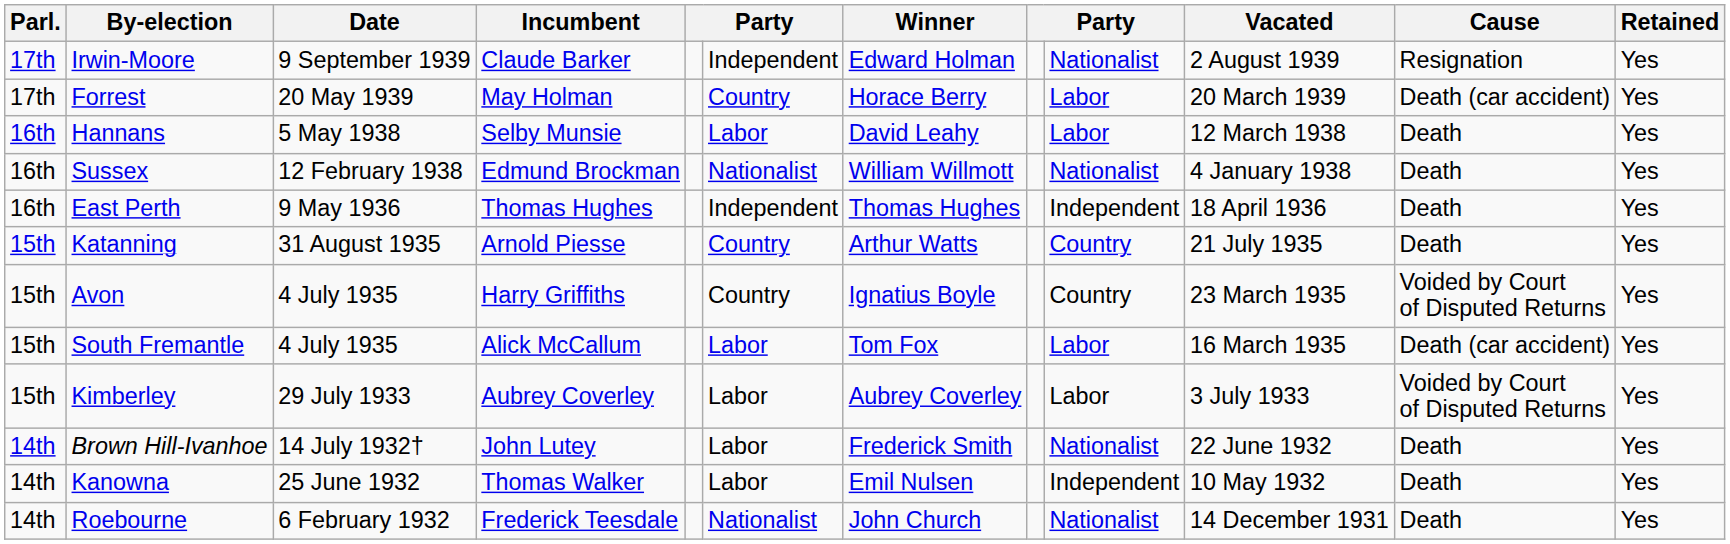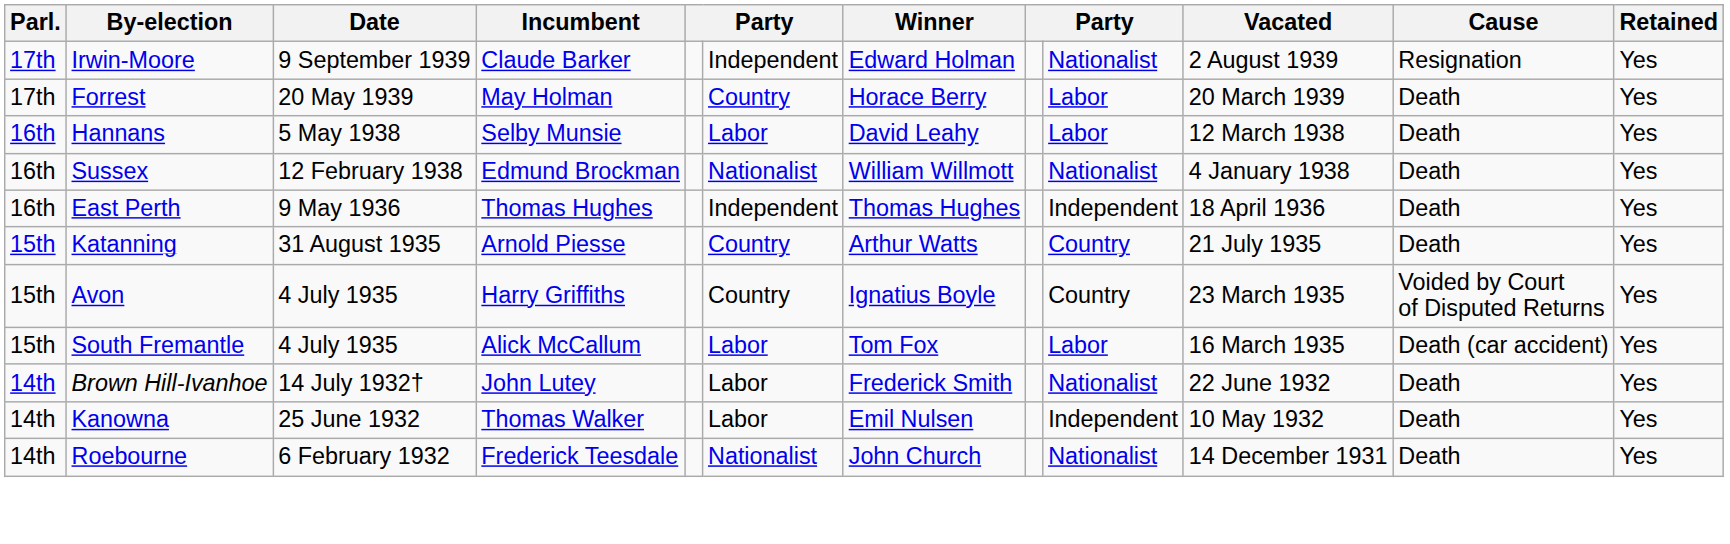Forrest | Cause: Death (car accident) -> Death
- row: 15th | Kimberley | 29 July 1933 | Aubrey Coverley | Labor | Aubrey Coverley | Labor | 3 July 1933 | Voided by Court of Disputed Returns | Yes
